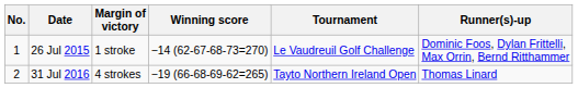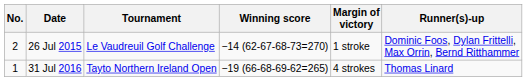columns swapped: Tournament <-> Margin of victory
26 Jul 2015 | No.: 1 -> 2
31 Jul 2016 | No.: 2 -> 1
